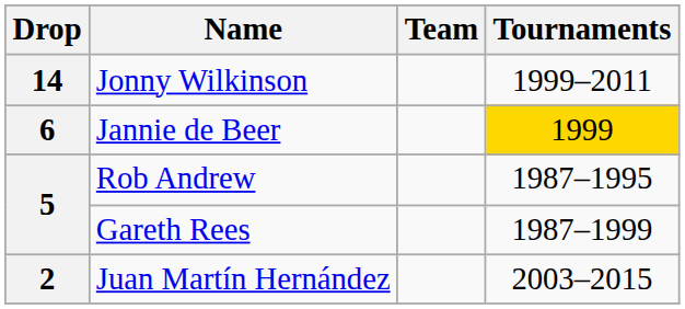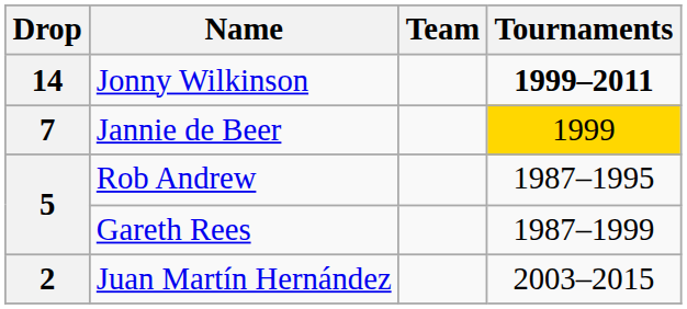Jonny Wilkinson | Tournaments: normal -> bold
Jannie de Beer | Drop: 6 -> 7
